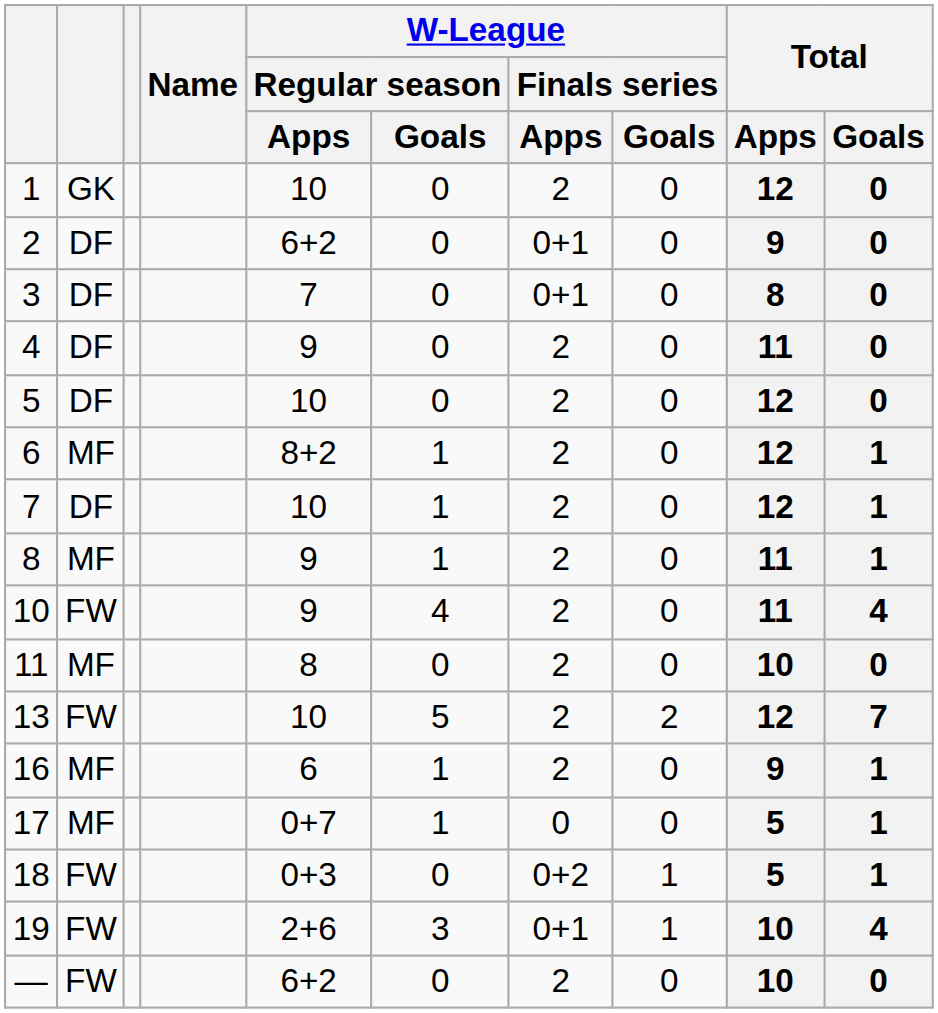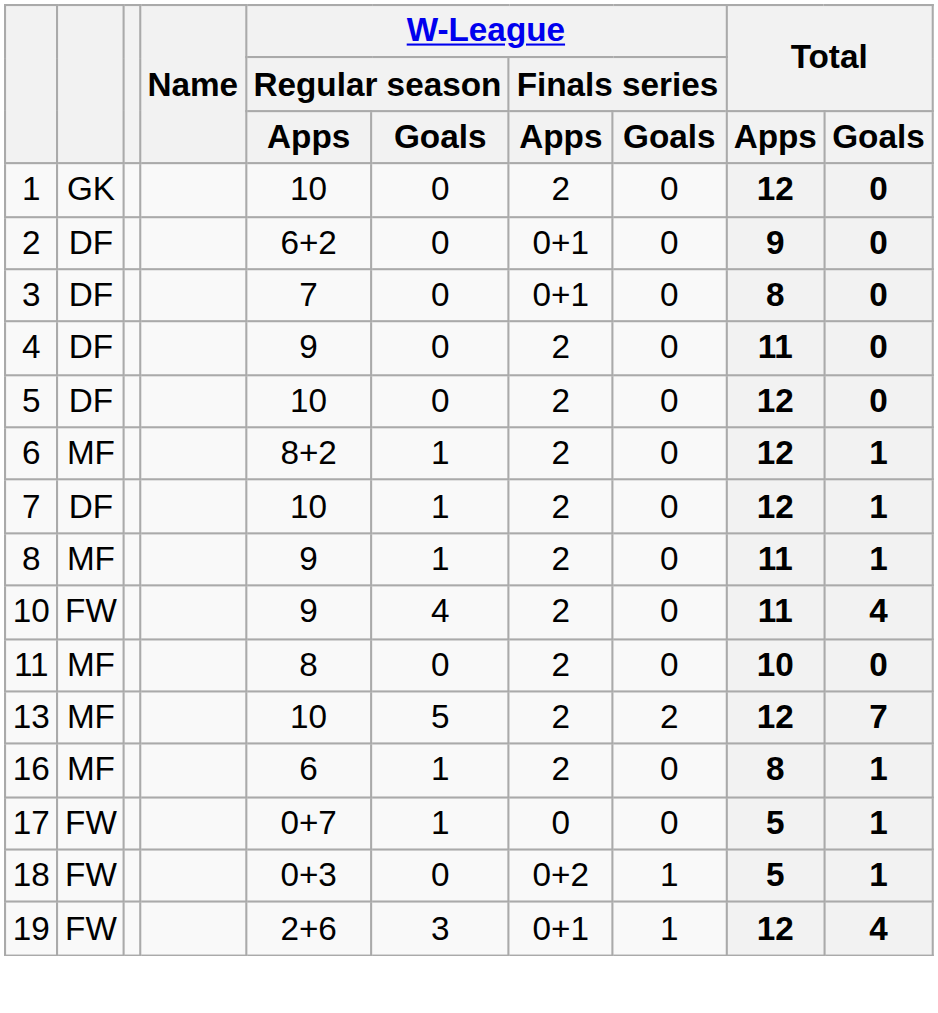13 | column 2: FW -> MF
16 | Total / Apps: 9 -> 8
17 | column 2: MF -> FW
19 | Total / Apps: 10 -> 12
- row: — | FW | 6+2 | 0 | 2 | 0 | 10 | 0
